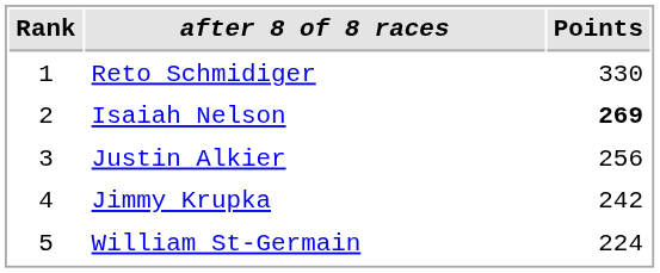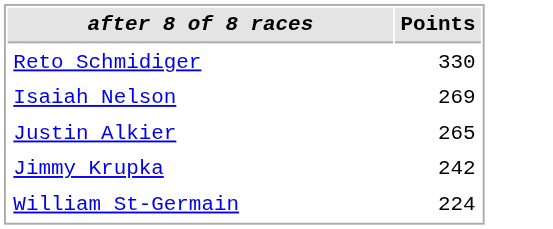- column: Rank | 1 | 2 | 3 | 4 | 5
Isaiah Nelson | Points: bold -> normal
Justin Alkier | Points: 256 -> 265
